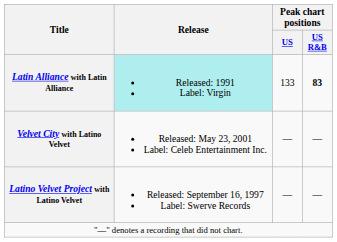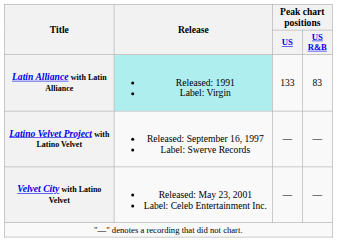Latin Alliance with Latin Alliance | Peak chart positions / US R&B: bold -> normal
rows swapped: Latino Velvet Project with Latino Velvet <-> Velvet City with Latino Velvet
